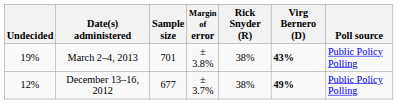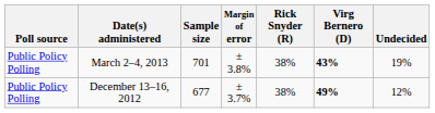columns swapped: Poll source <-> Undecided
